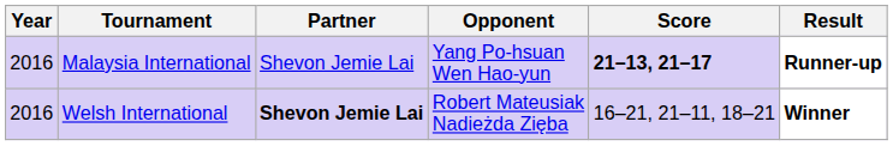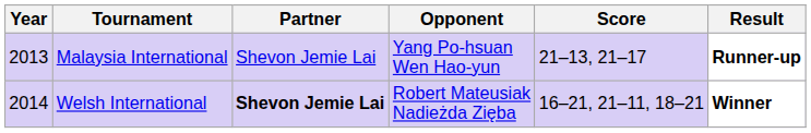Malaysia International | Year: 2016 -> 2013
Malaysia International | Score: bold -> normal
Welsh International | Year: 2016 -> 2014
